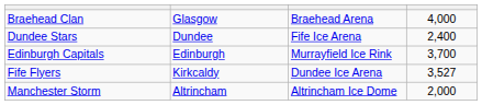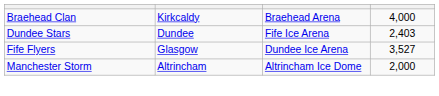Braehead Clan | column 2: Glasgow -> Kirkcaldy
Dundee Stars | column 4: 2,400 -> 2,403
- row: Edinburgh Capitals | Edinburgh | Murrayfield Ice Rink | 3,700
Fife Flyers | column 2: Kirkcaldy -> Glasgow
